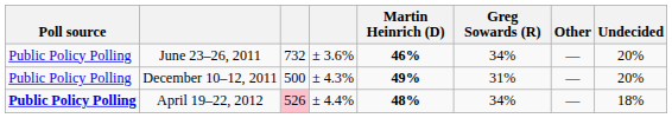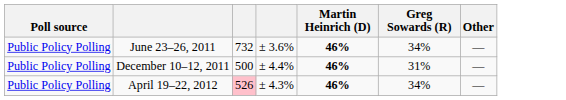- column: Undecided | 20% | 20% | 18%
December 10–12, 2011 | column 4: ± 4.3% -> ± 4.4%
December 10–12, 2011 | Martin Heinrich (D): 49% -> 46%
April 19–22, 2012 | Poll source: bold -> normal
April 19–22, 2012 | column 4: ± 4.4% -> ± 4.3%
April 19–22, 2012 | Martin Heinrich (D): 48% -> 46%
